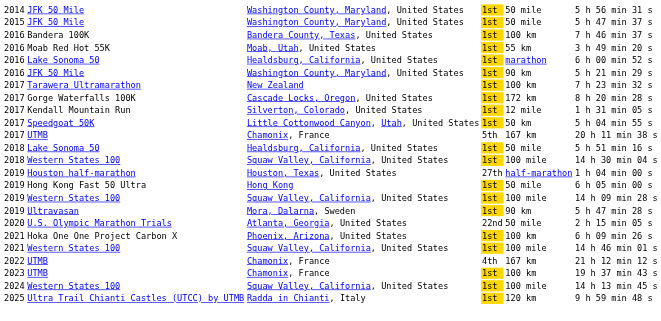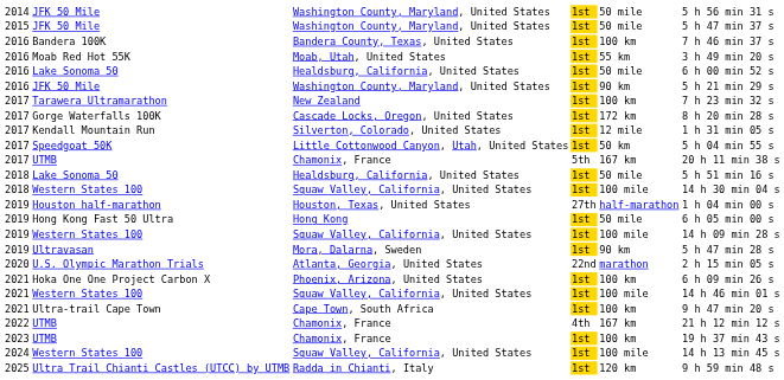2016 / Lake Sonoma 50 | column 5: marathon -> 50 mile
U.S. Olympic Marathon Trials | column 5: 50 mile -> marathon
+ row: 2021 | Ultra-trail Cape Town | Cape Town, South Africa | 1st | 100 km | 9 h 47 min 20 s
